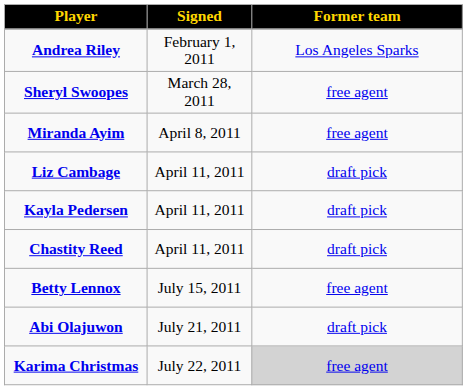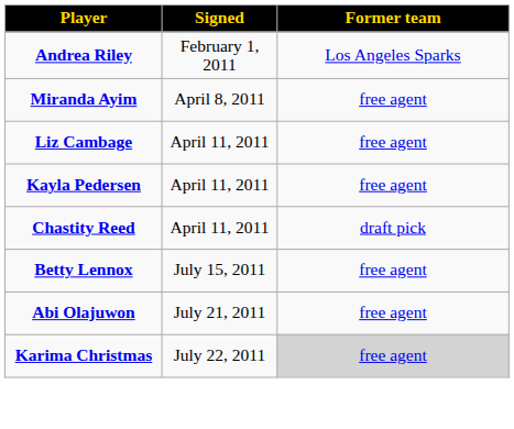- row: Sheryl Swoopes | March 28, 2011 | free agent
Liz Cambage | Former team: draft pick -> free agent
Kayla Pedersen | Former team: draft pick -> free agent
Abi Olajuwon | Former team: draft pick -> free agent
